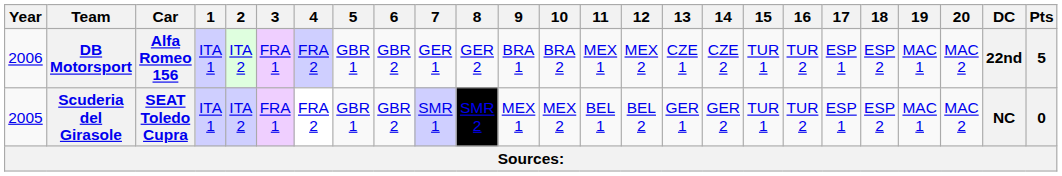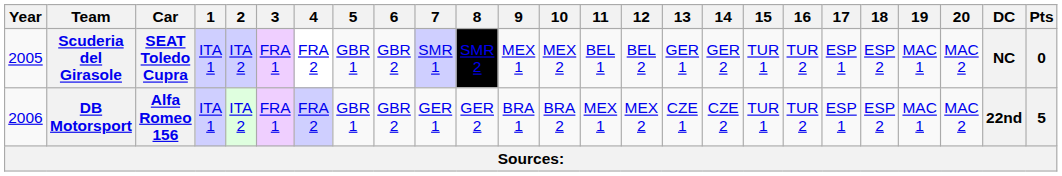rows swapped: Scuderia del Girasole <-> DB Motorsport
